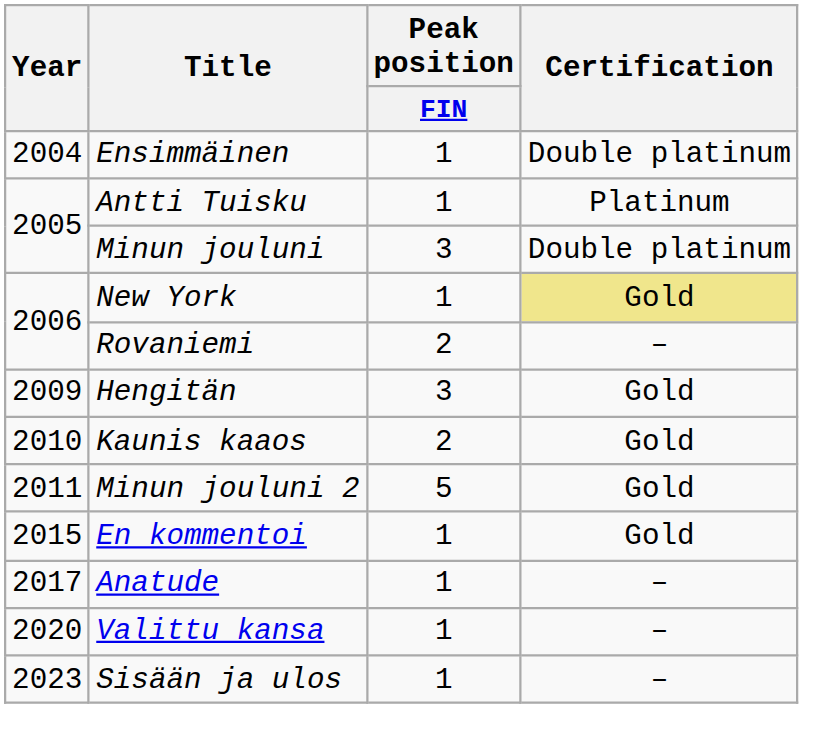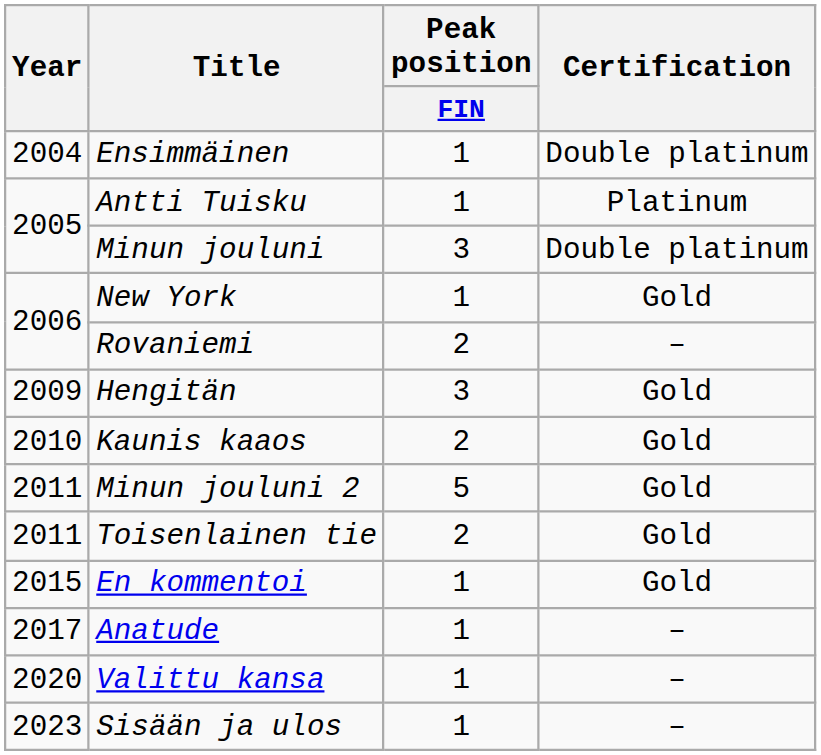New York | Certification: khaki background -> no background
+ row: 2011 | Toisenlainen tie | 2 | Gold
